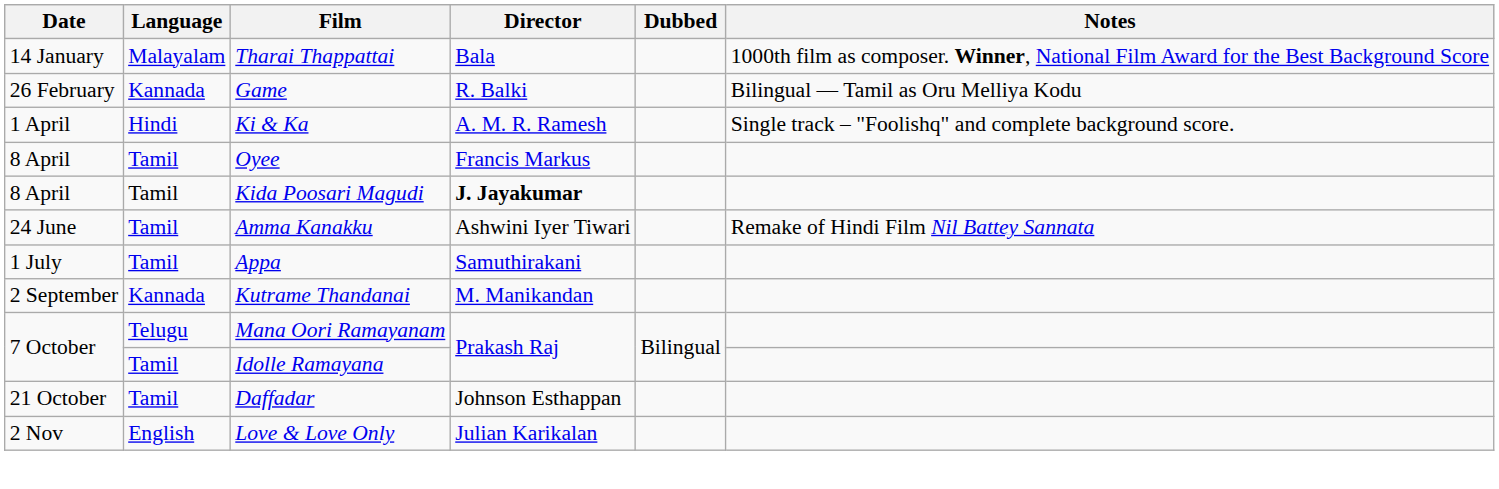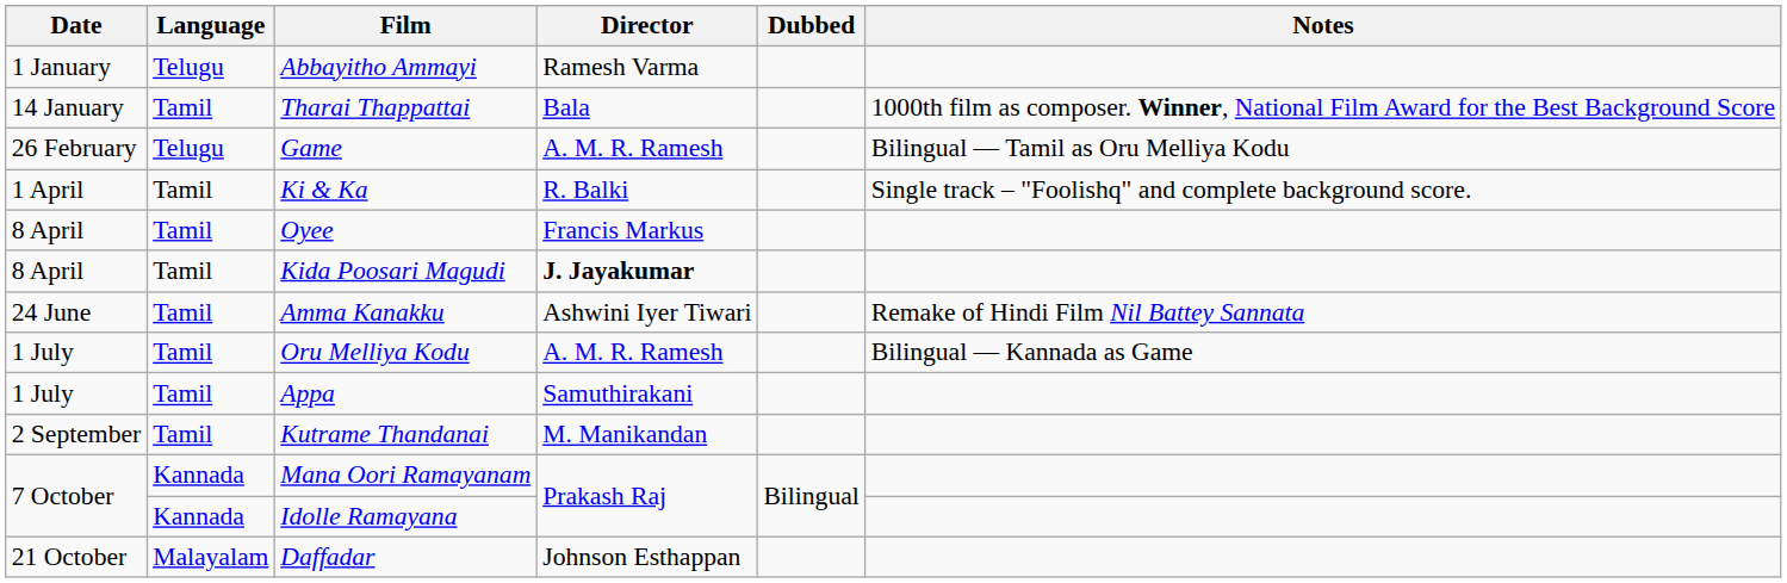+ row: 1 January | Telugu | Abbayitho Ammayi | Ramesh Varma
Tharai Thappattai | Language: Malayalam -> Tamil
Game | Language: Kannada -> Telugu
Game | Director: R. Balki -> A. M. R. Ramesh
Ki & Ka | Language: Hindi -> Tamil
Ki & Ka | Director: A. M. R. Ramesh -> R. Balki
+ row: 1 July | Tamil | Oru Melliya Kodu | A. M. R. Ramesh | Bilingual — Kannada as Game
Kutrame Thandanai | Language: Kannada -> Tamil
Mana Oori Ramayanam | Language: Telugu -> Kannada
Idolle Ramayana | Language: Tamil -> Kannada
Daffadar | Language: Tamil -> Malayalam
- row: 2 Nov | English | Love & Love Only | Julian Karikalan
